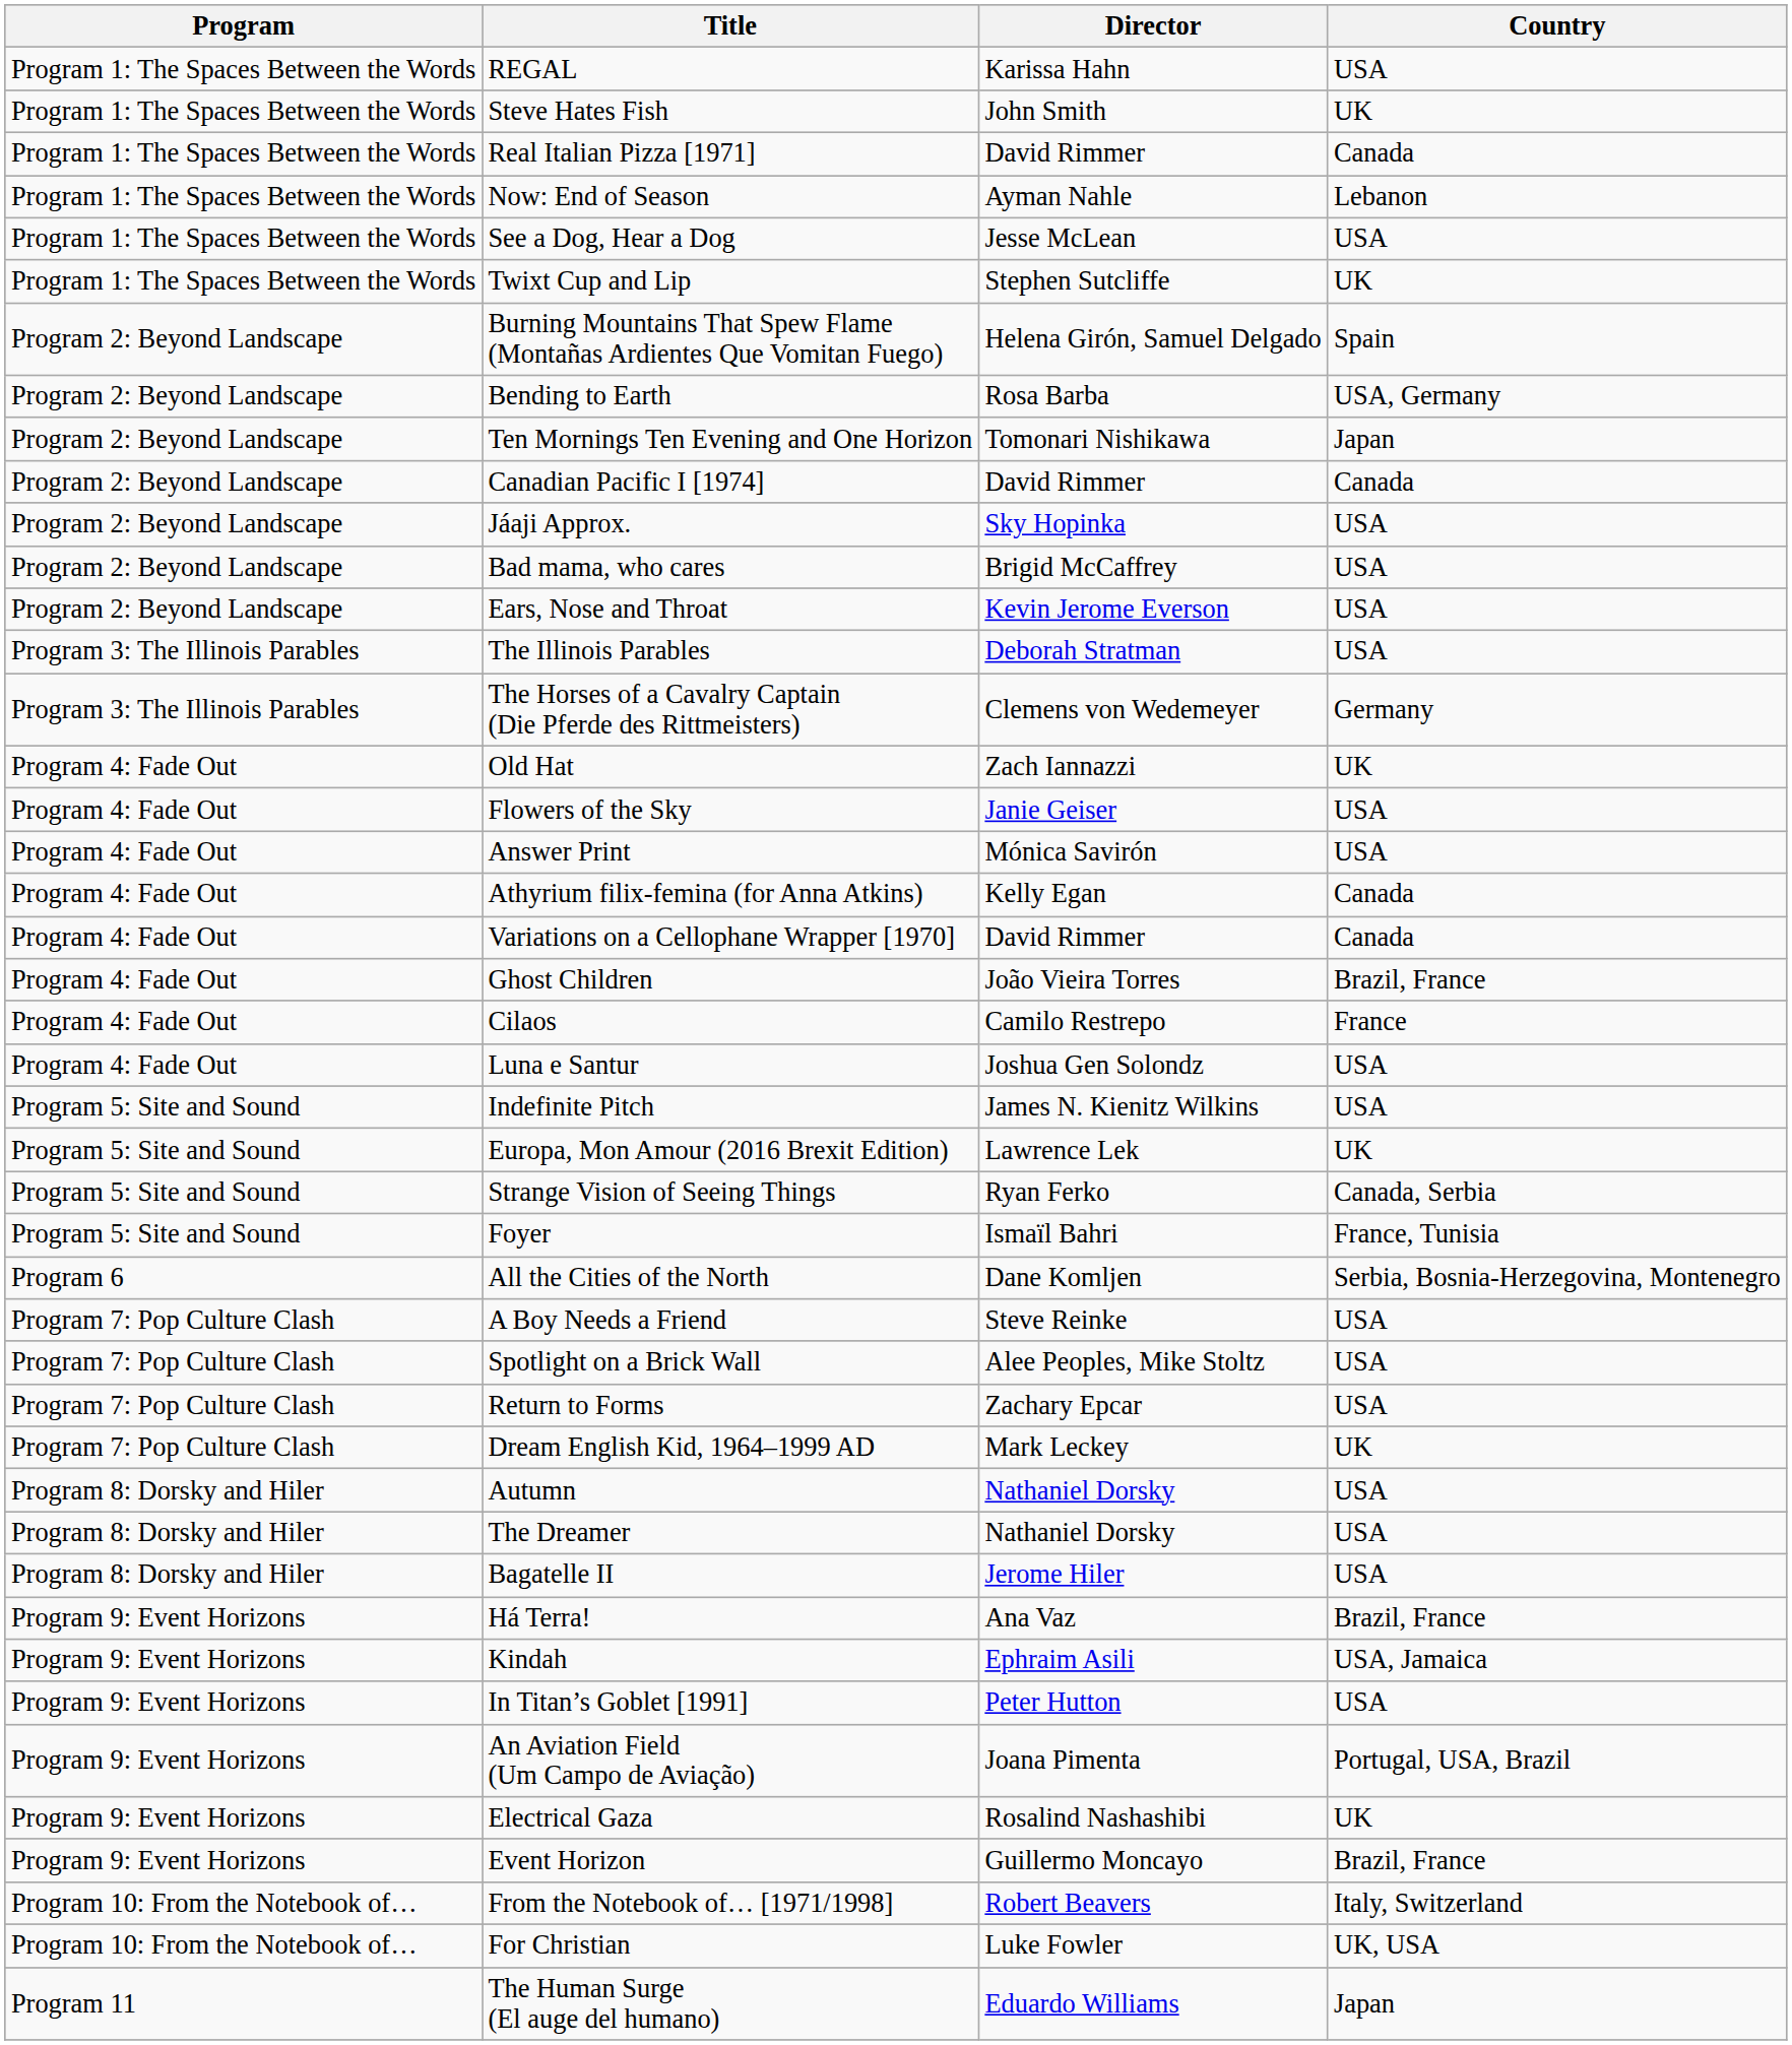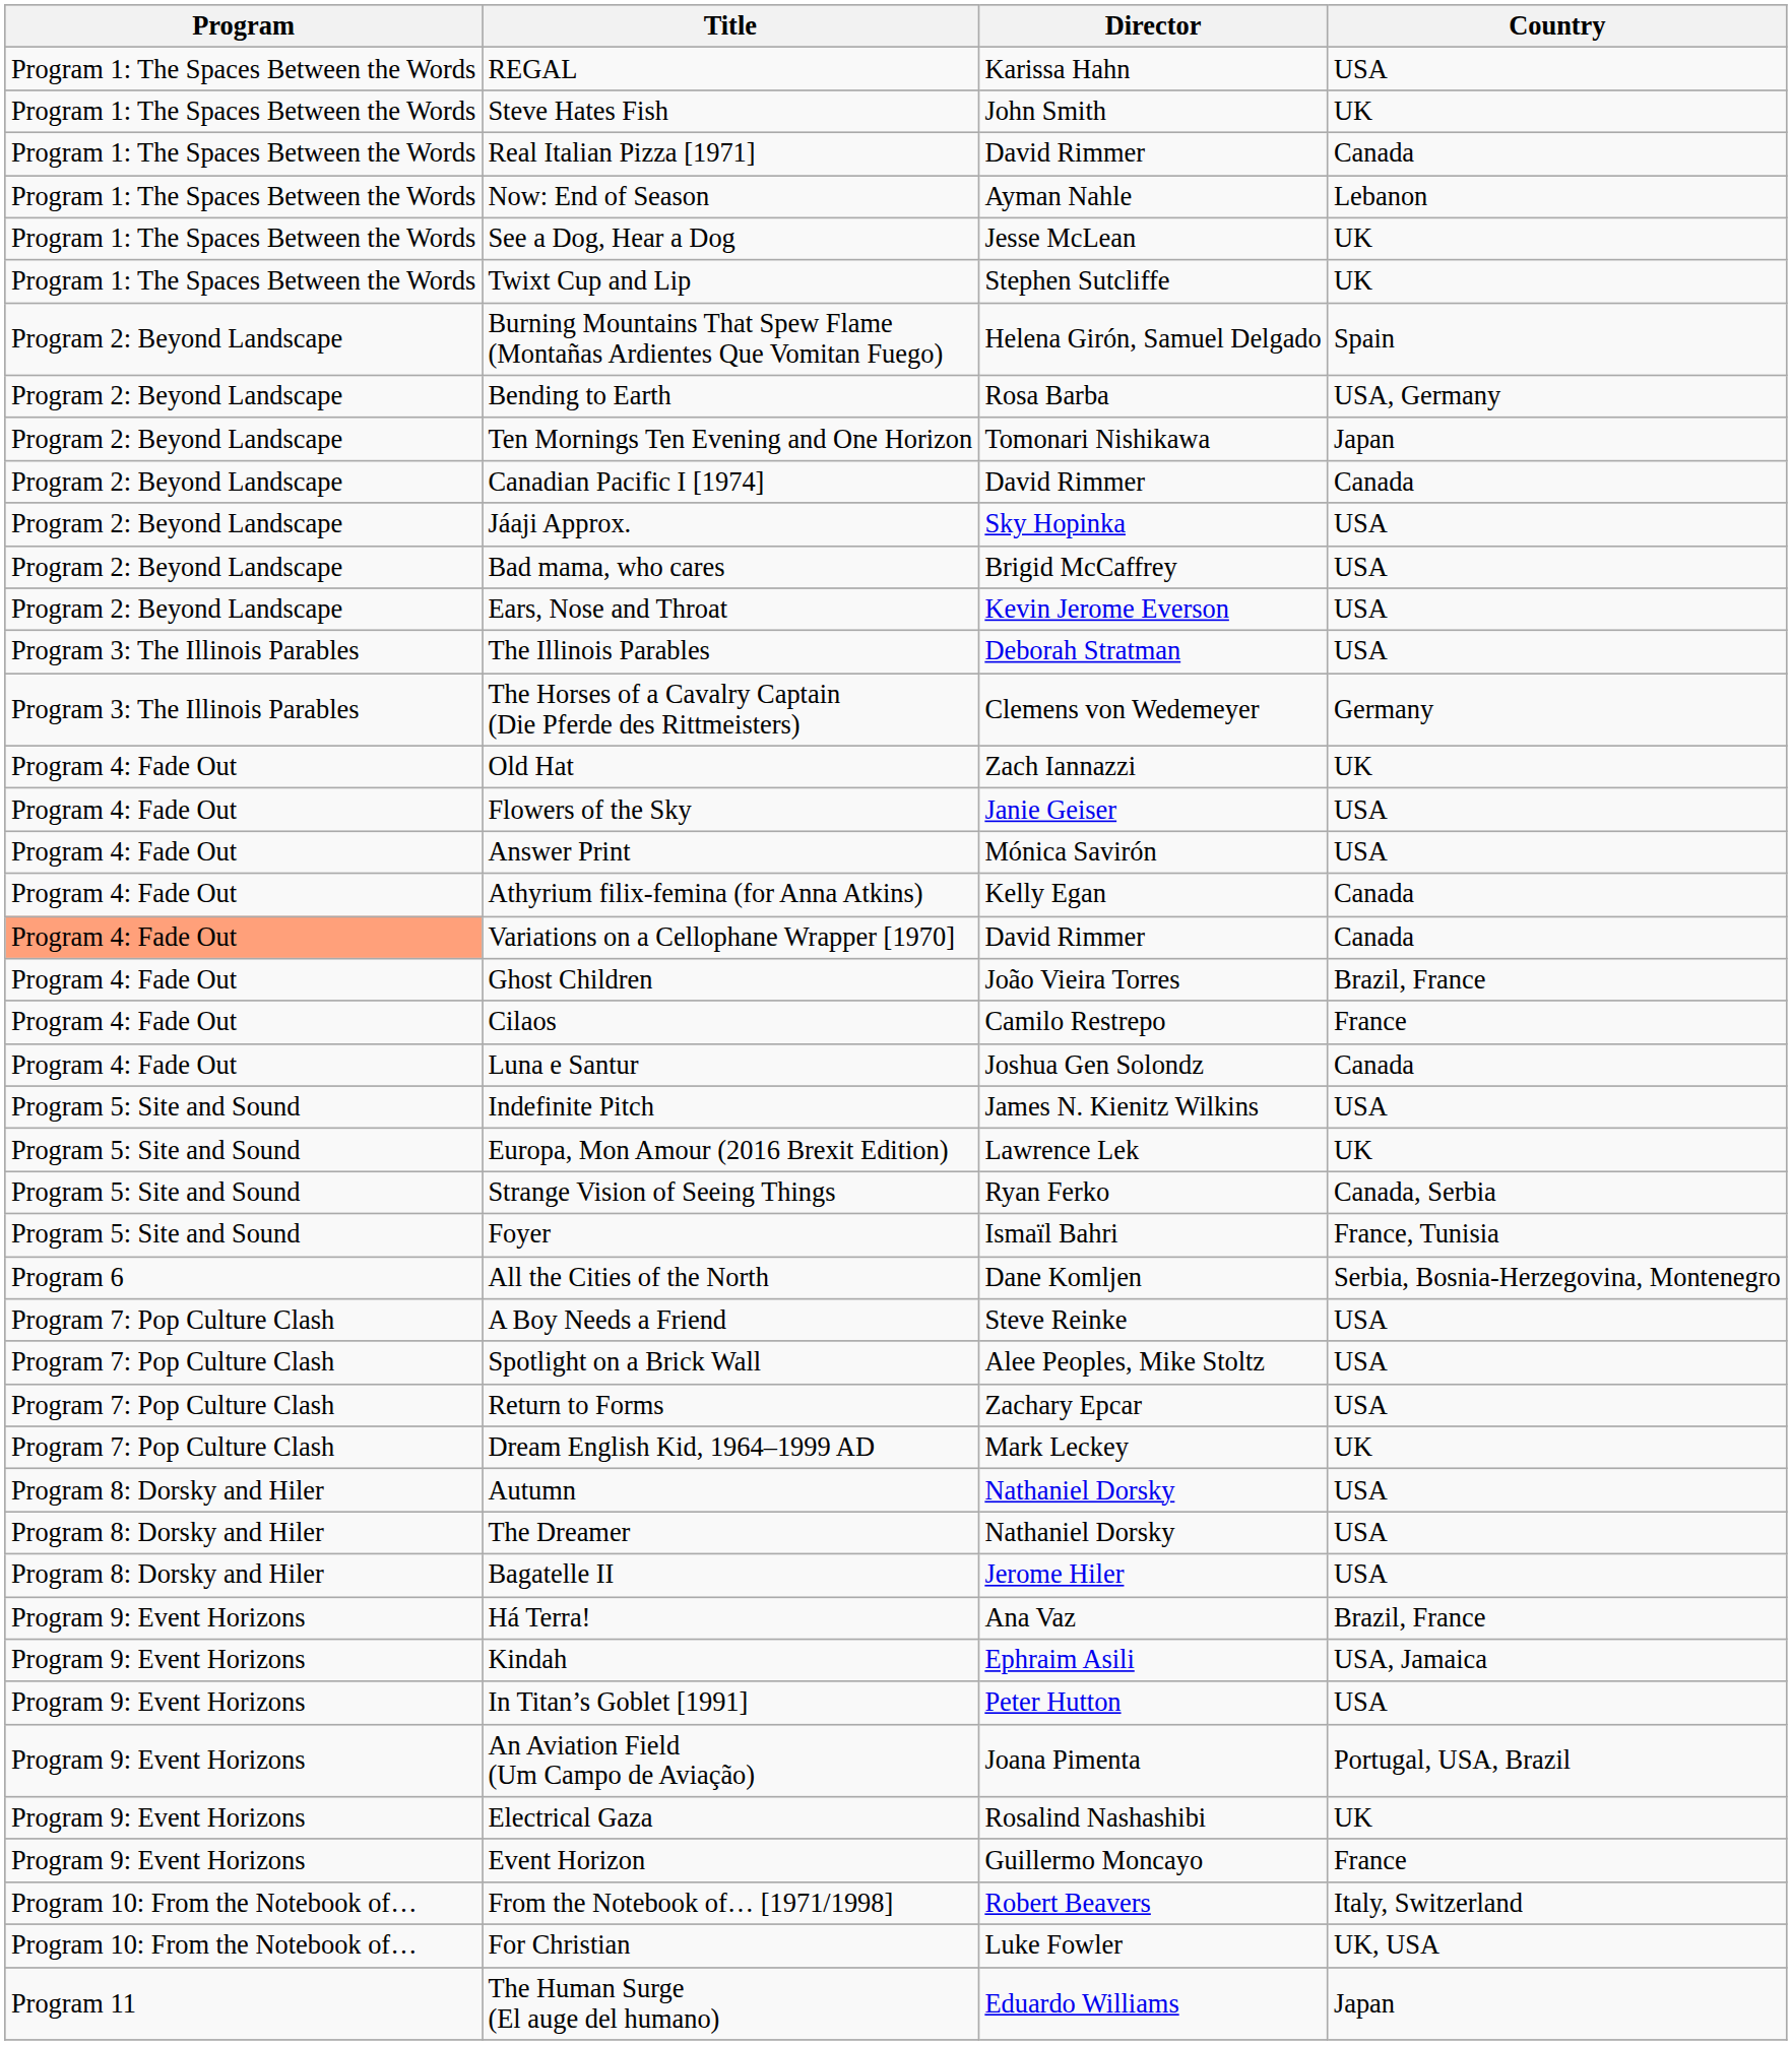See a Dog, Hear a Dog | Country: USA -> UK
Variations on a Cellophane Wrapper [1970] | Program: no background -> lightsalmon background
Luna e Santur | Country: USA -> Canada
Event Horizon | Country: Brazil, France -> France
